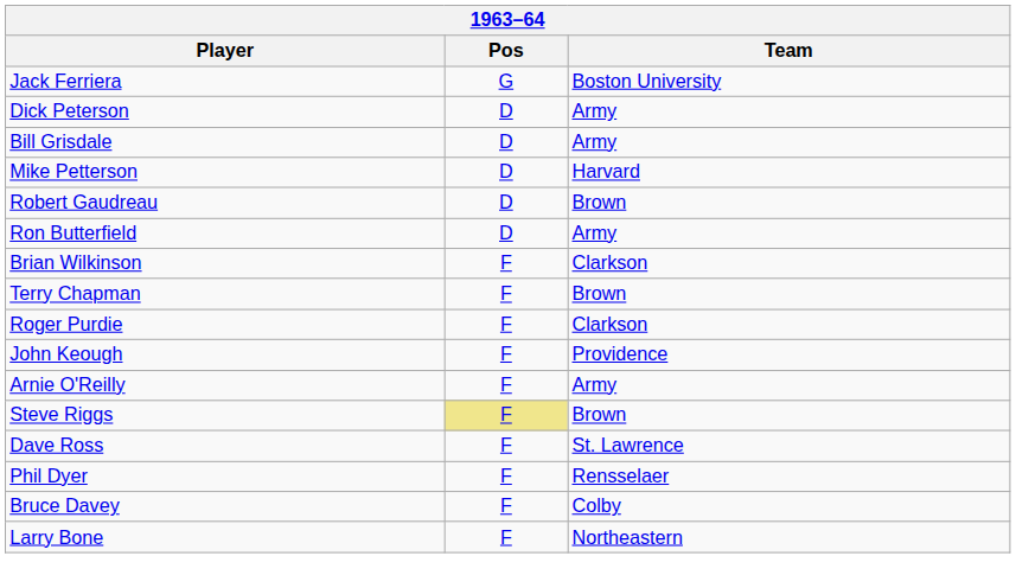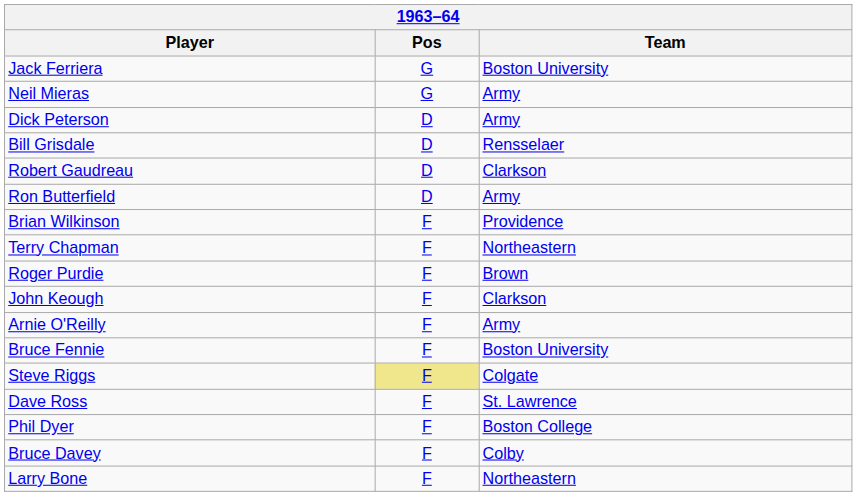+ row: Neil Mieras | G | Army
Bill Grisdale | Team: Army -> Rensselaer
- row: Mike Petterson | D | Harvard
Robert Gaudreau | Team: Brown -> Clarkson
Brian Wilkinson | Team: Clarkson -> Providence
Terry Chapman | Team: Brown -> Northeastern
Roger Purdie | Team: Clarkson -> Brown
John Keough | Team: Providence -> Clarkson
+ row: Bruce Fennie | F | Boston University
Steve Riggs | Team: Brown -> Colgate
Phil Dyer | Team: Rensselaer -> Boston College
